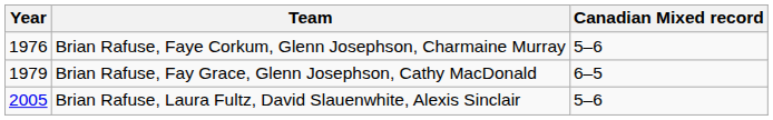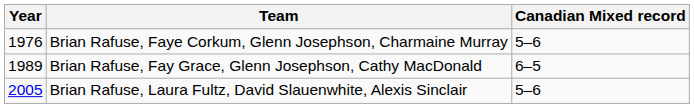Brian Rafuse, Fay Grace, Glenn Josephson, Cathy MacDonald | Year: 1979 -> 1989
